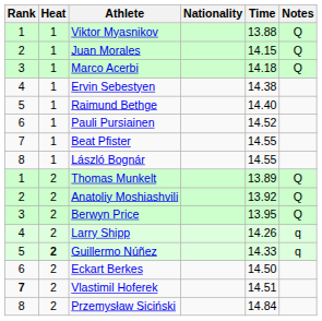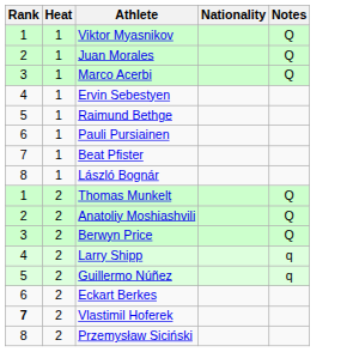- column: Time | 13.88 | 14.15 | 14.18 | 14.38 | 14.40 | 14.52 | 14.55 | 14.55 | 13.89 | 13.92 | 13.95 | 14.26 | 14.33 | 14.50 | 14.51 | 14.84
Guillermo Núñez | Heat: bold -> normal
